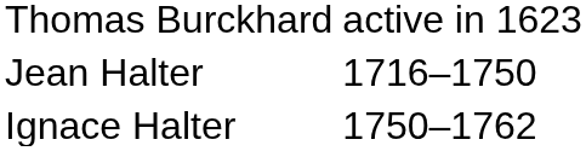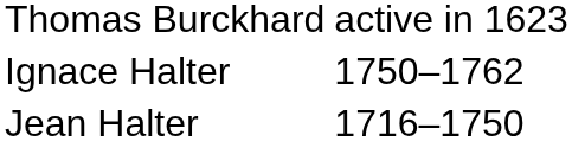rows swapped: Jean Halter <-> Ignace Halter
